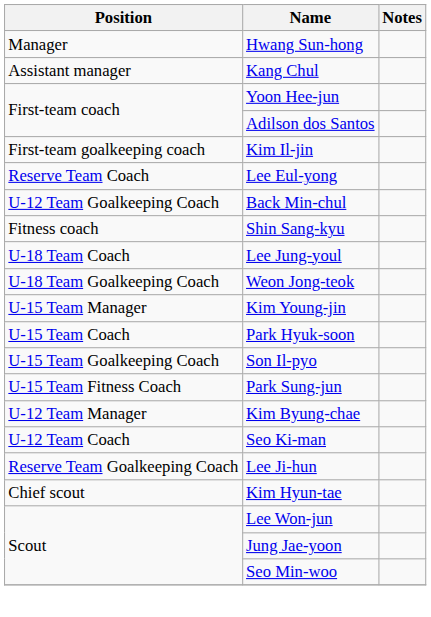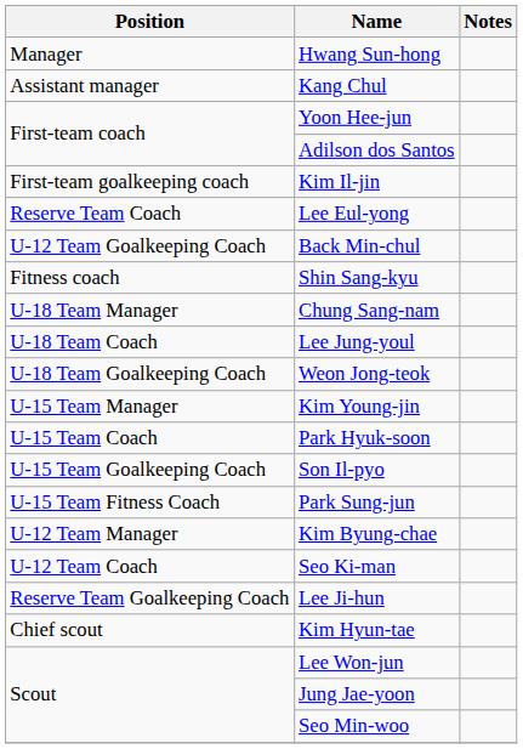+ row: U-18 Team Manager | Chung Sang-nam
